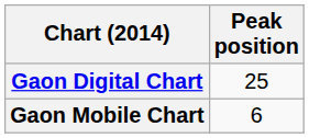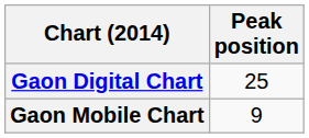Gaon Mobile Chart | Peak position: 6 -> 9
